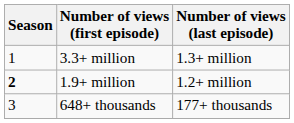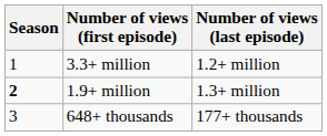3.3+ million | Number of views (last episode): 1.3+ million -> 1.2+ million
1.9+ million | Number of views (last episode): 1.2+ million -> 1.3+ million
